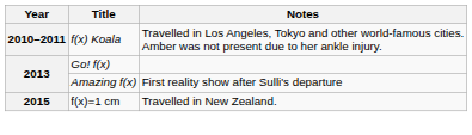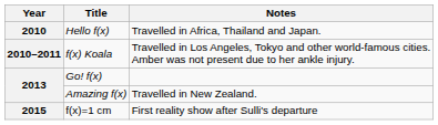+ row: 2010 | Hello f(x) | Travelled in Africa, Thailand and Japan.
Amazing f(x) | Notes: First reality show after Sulli's departure -> Travelled in New Zealand.
f(x)=1 cm | Notes: Travelled in New Zealand. -> First reality show after Sulli's departure
